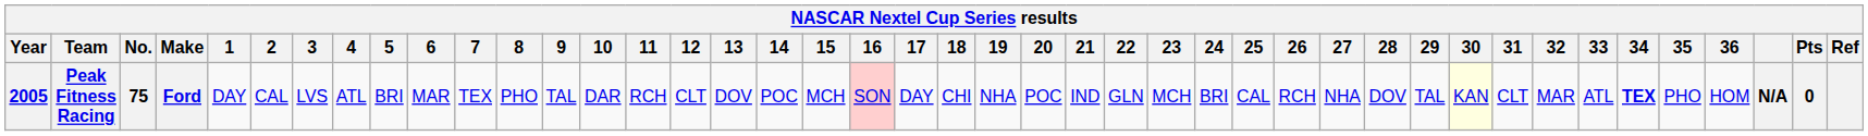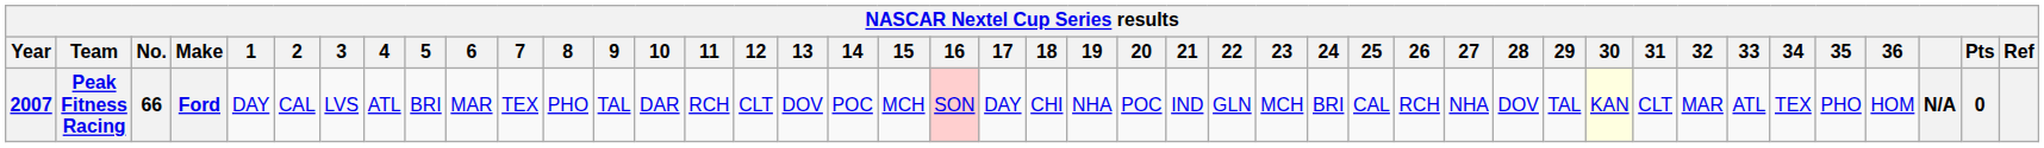Peak Fitness Racing | Year: 2005 -> 2007
Peak Fitness Racing | No.: 75 -> 66
Peak Fitness Racing | 34: bold -> normal
